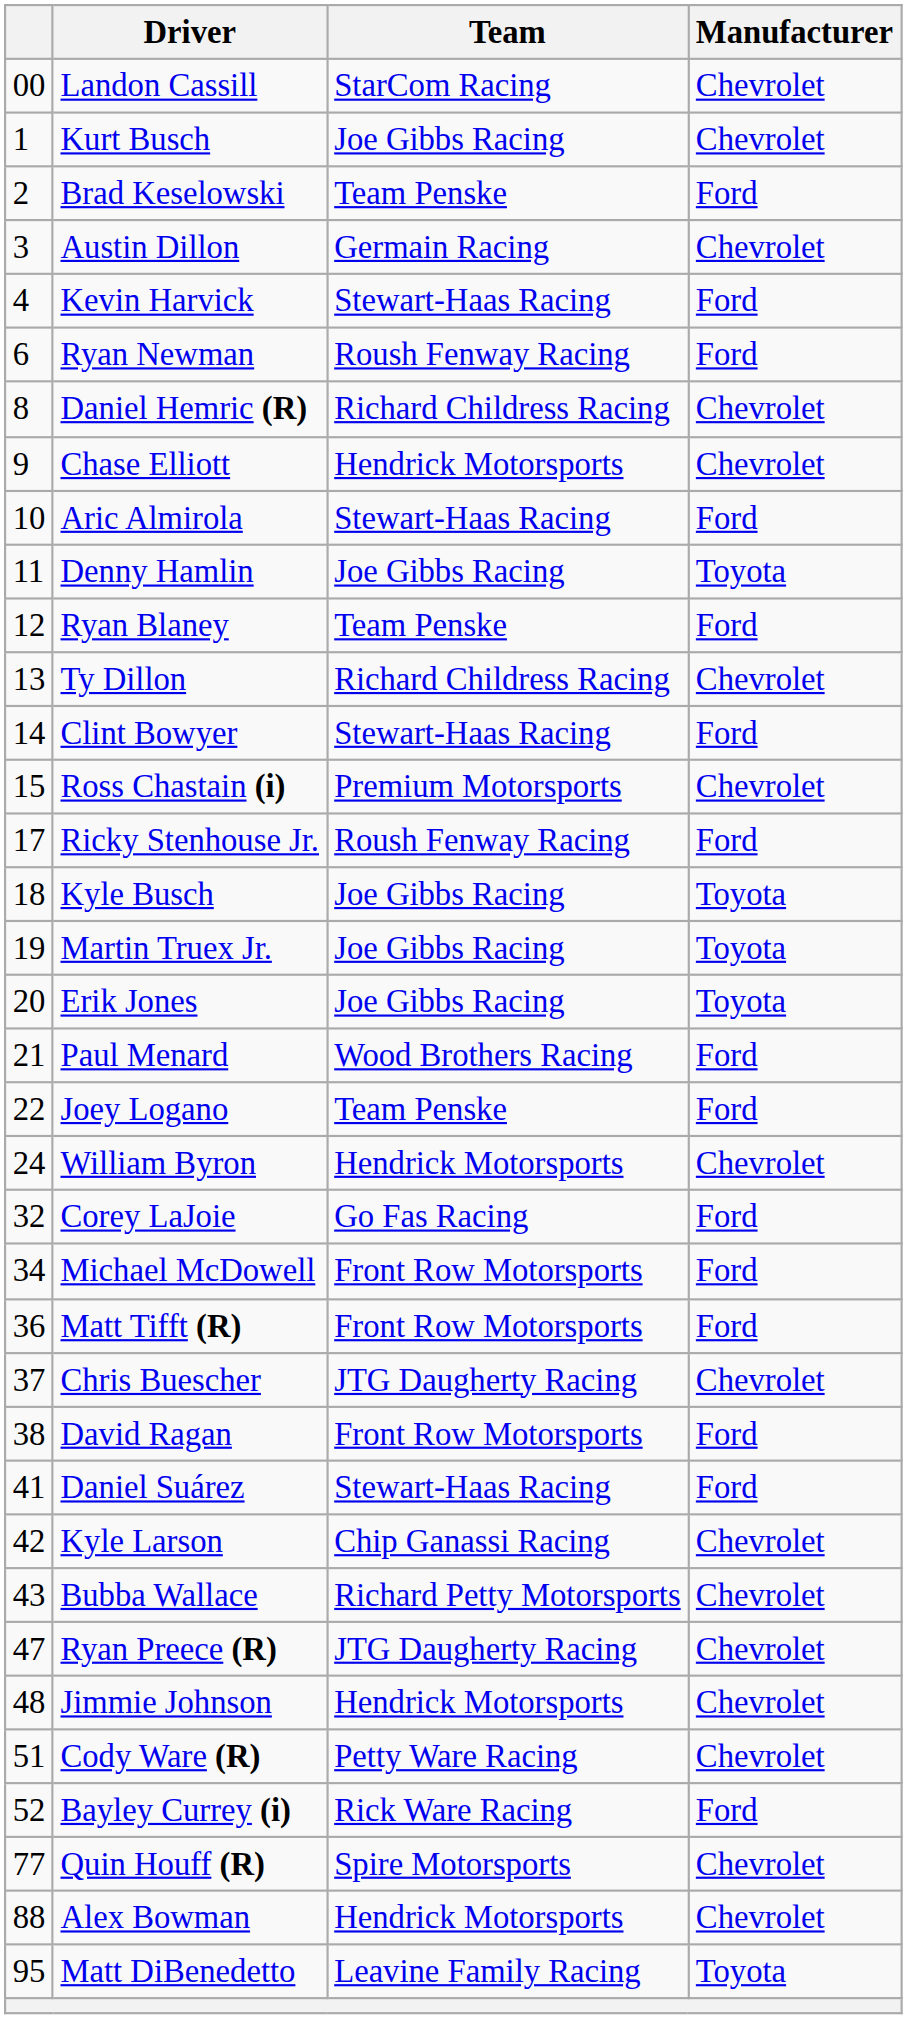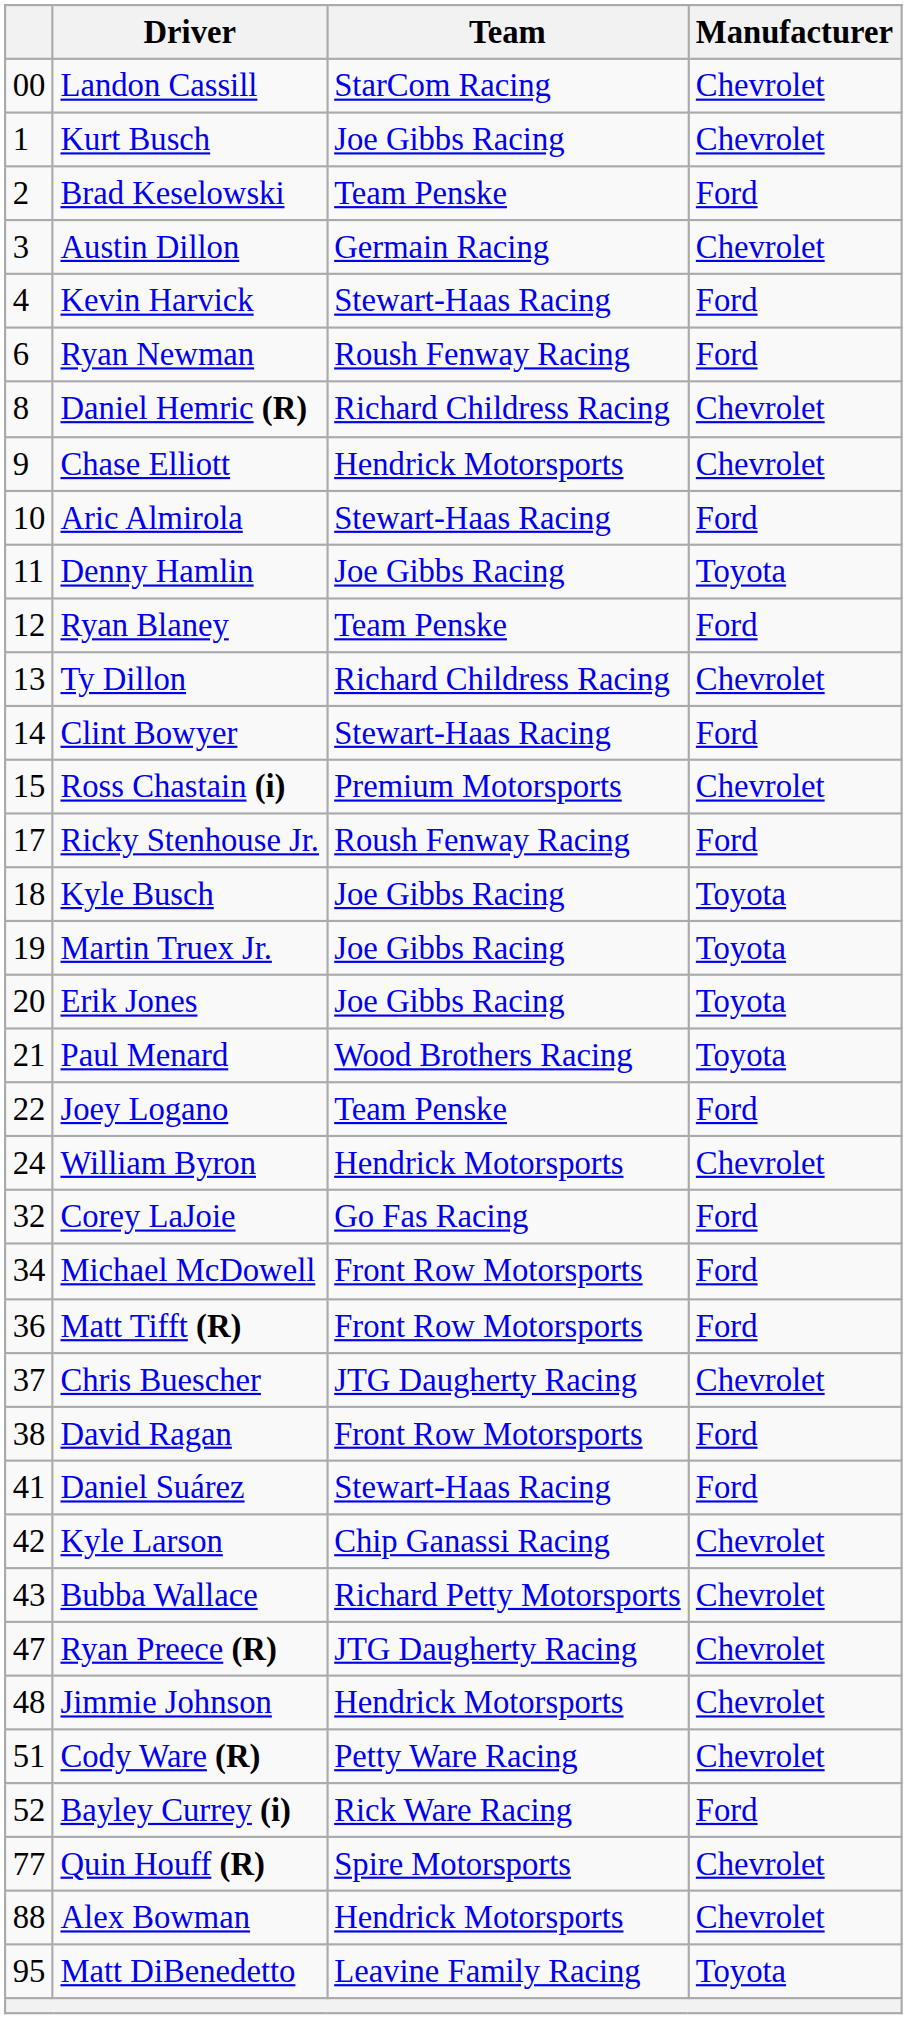Paul Menard | Manufacturer: Ford -> Toyota
